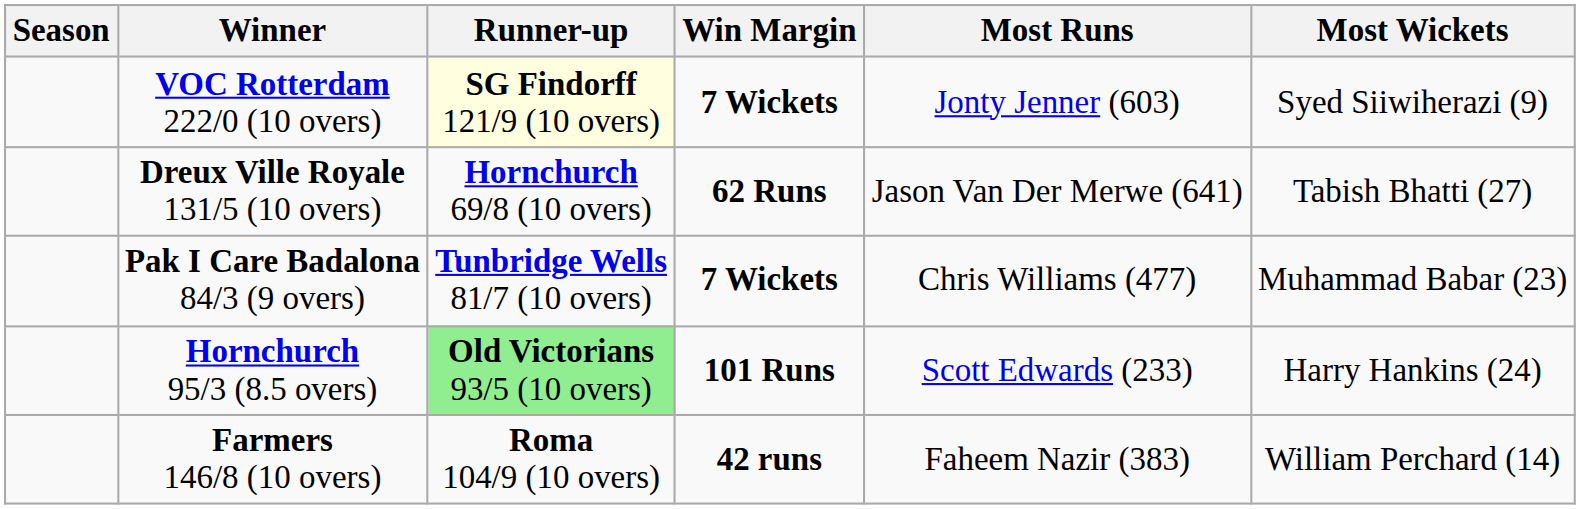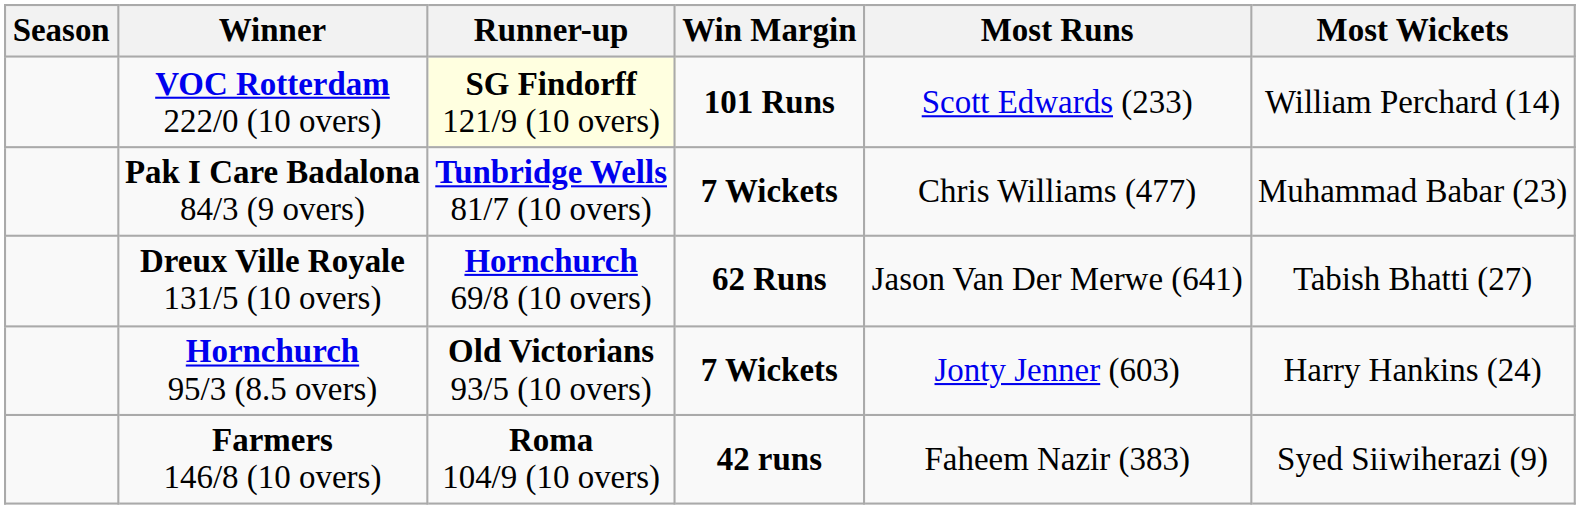VOC Rotterdam 222/0 (10 overs) | Win Margin: 7 Wickets -> 101 Runs
VOC Rotterdam 222/0 (10 overs) | Most Runs: Jonty Jenner (603) -> Scott Edwards (233)
VOC Rotterdam 222/0 (10 overs) | Most Wickets: Syed Siiwiherazi (9) -> William Perchard (14)
rows swapped: Pak I Care Badalona 84/3 (9 overs) <-> Dreux Ville Royale 131/5 (10 overs)
Hornchurch 95/3 (8.5 overs) | Runner-up: lightgreen background -> no background
Hornchurch 95/3 (8.5 overs) | Win Margin: 101 Runs -> 7 Wickets
Hornchurch 95/3 (8.5 overs) | Most Runs: Scott Edwards (233) -> Jonty Jenner (603)
Farmers 146/8 (10 overs) | Most Wickets: William Perchard (14) -> Syed Siiwiherazi (9)
